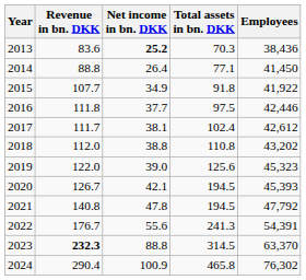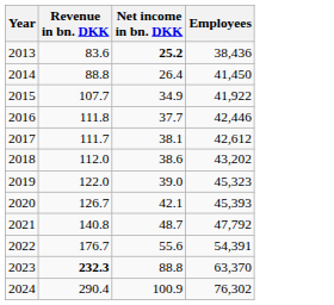- column: Total assets in bn. DKK | 70.3 | 77.1 | 91.8 | 97.5 | 102.4 | 110.8 | 125.6 | 194.5 | 194.5 | 241.3 | 314.5 | 465.8
2018 | Net income in bn. DKK: 38.8 -> 38.6
2021 | Net income in bn. DKK: 47.8 -> 48.7
